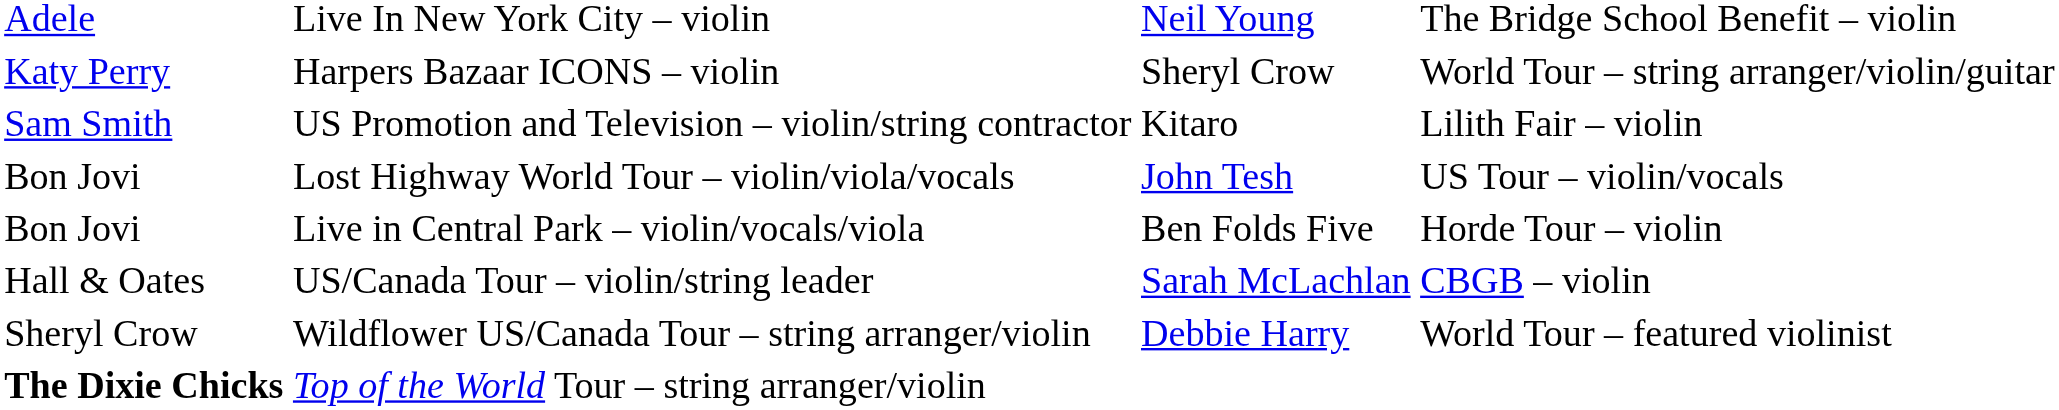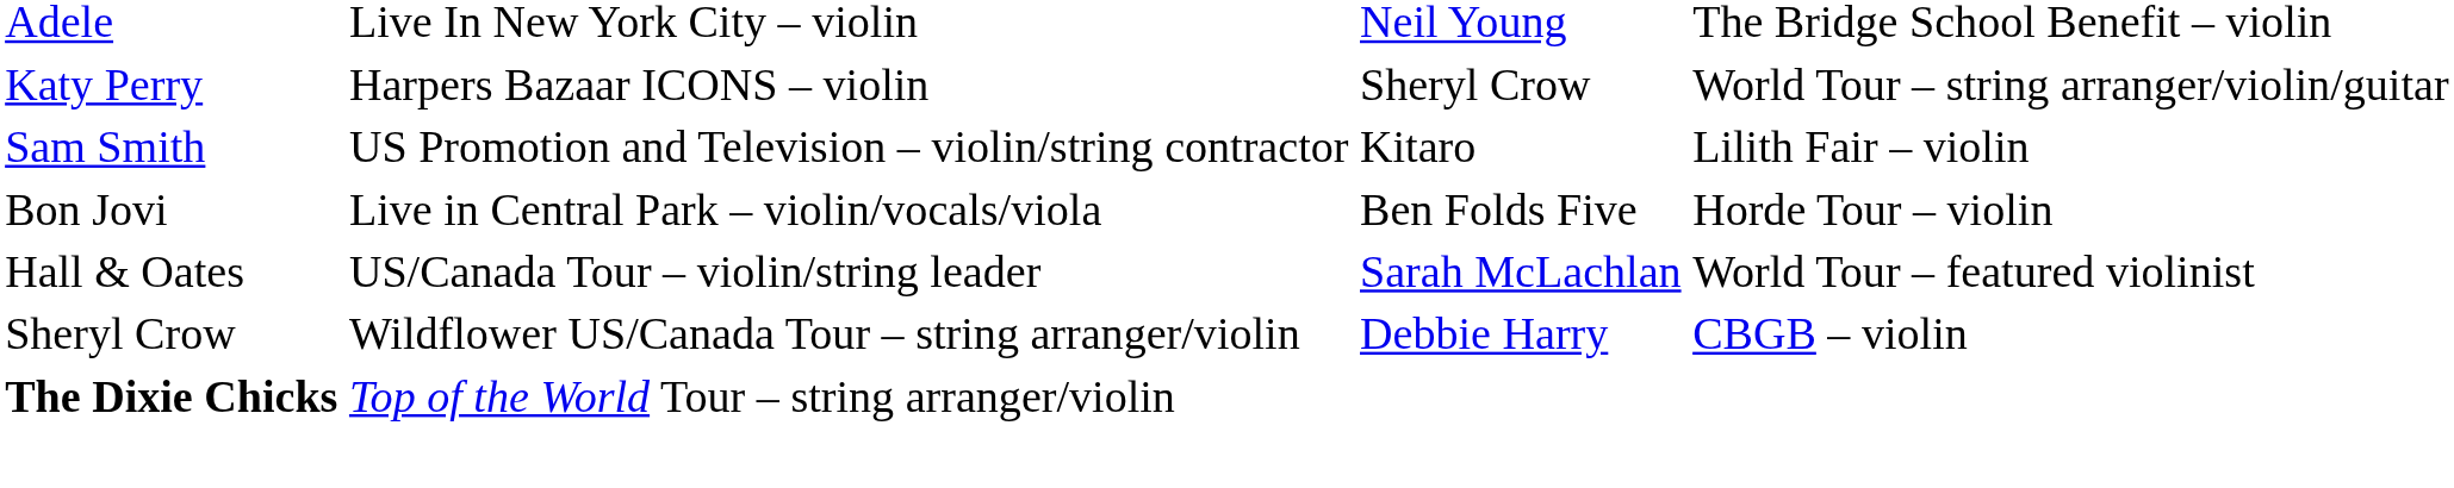- row: Bon Jovi | Lost Highway World Tour – violin/viola/vocals | John Tesh | US Tour – violin/vocals
US/Canada Tour – violin/string leader | column 4: CBGB – violin -> World Tour – featured violinist
Wildflower US/Canada Tour – string arranger/violin | column 4: World Tour – featured violinist -> CBGB – violin
